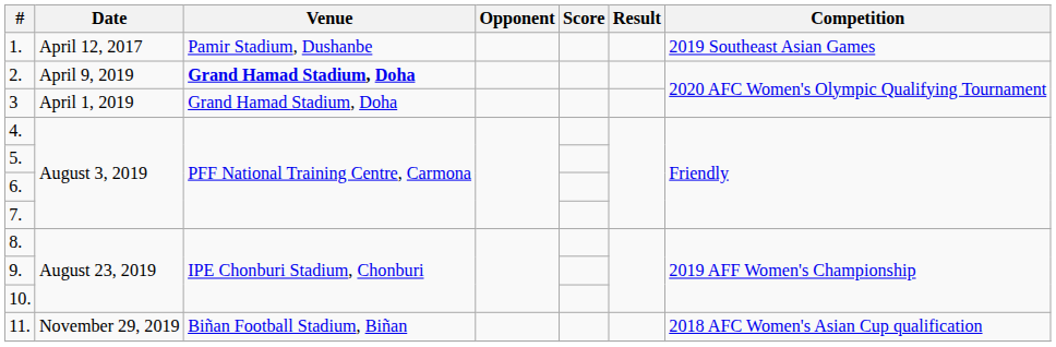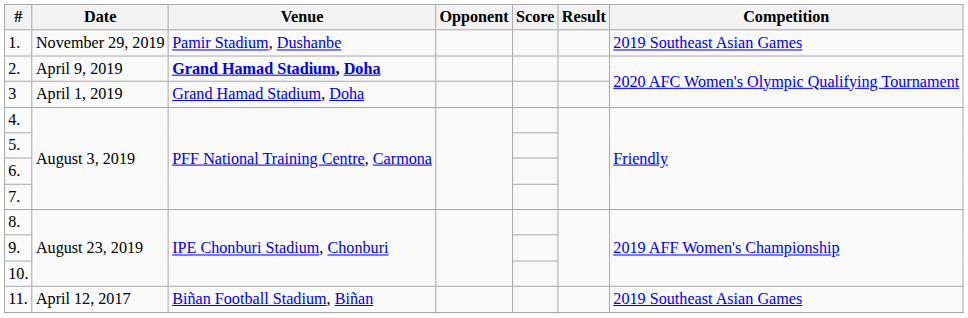1. | Date: April 12, 2017 -> November 29, 2019
11. | Date: November 29, 2019 -> April 12, 2017
11. | Competition: 2018 AFC Women's Asian Cup qualification -> 2019 Southeast Asian Games
